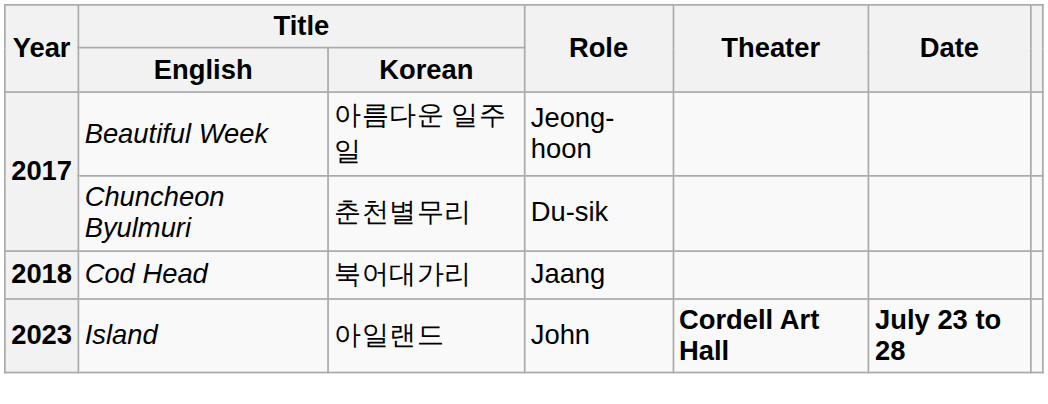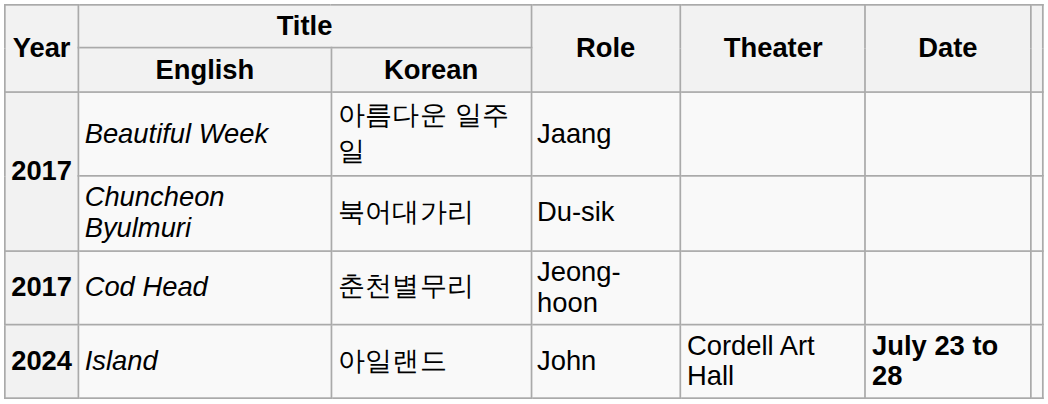Beautiful Week | Role: Jeong-hoon -> Jaang
Chuncheon Byulmuri | Title / Korean: 춘천별무리 -> 북어대가리
Cod Head | Year: 2018 -> 2017
Cod Head | Title / Korean: 북어대가리 -> 춘천별무리
Cod Head | Role: Jaang -> Jeong-hoon
Island | Year: 2023 -> 2024
Island | Theater: bold -> normal
